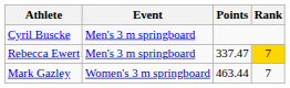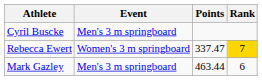Rebecca Ewert | Event: Men's 3 m springboard -> Women's 3 m springboard
Mark Gazley | Event: Women's 3 m springboard -> Men's 3 m springboard
Mark Gazley | Rank: 7 -> 6
